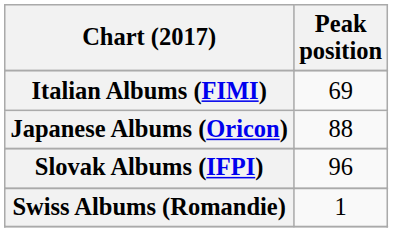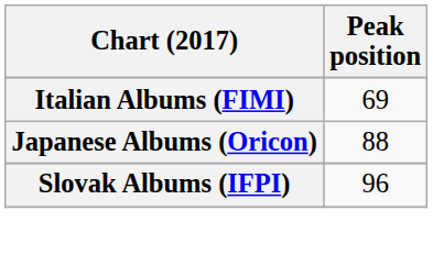- row: Swiss Albums (Romandie) | 1
